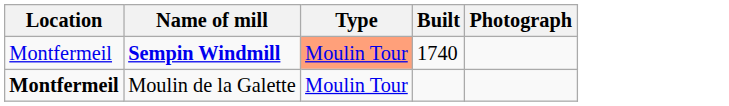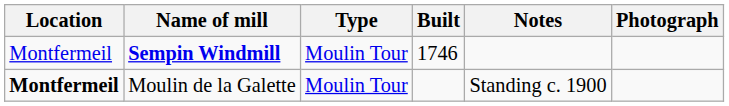+ column: Notes | Standing c. 1900
Sempin Windmill | Type: lightsalmon background -> no background
Sempin Windmill | Built: 1740 -> 1746
